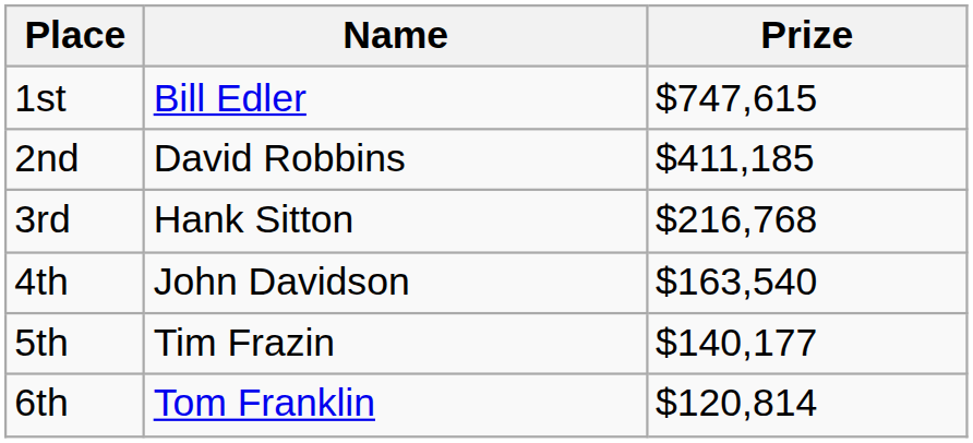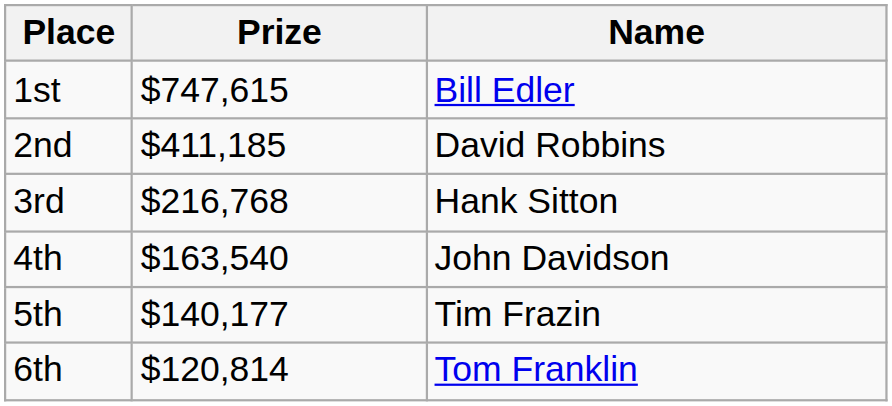columns swapped: Name <-> Prize
